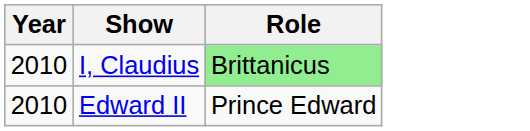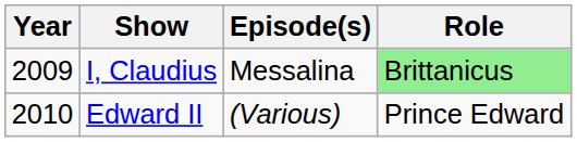+ column: Episode(s) | Messalina | (Various)
I, Claudius | Year: 2010 -> 2009
